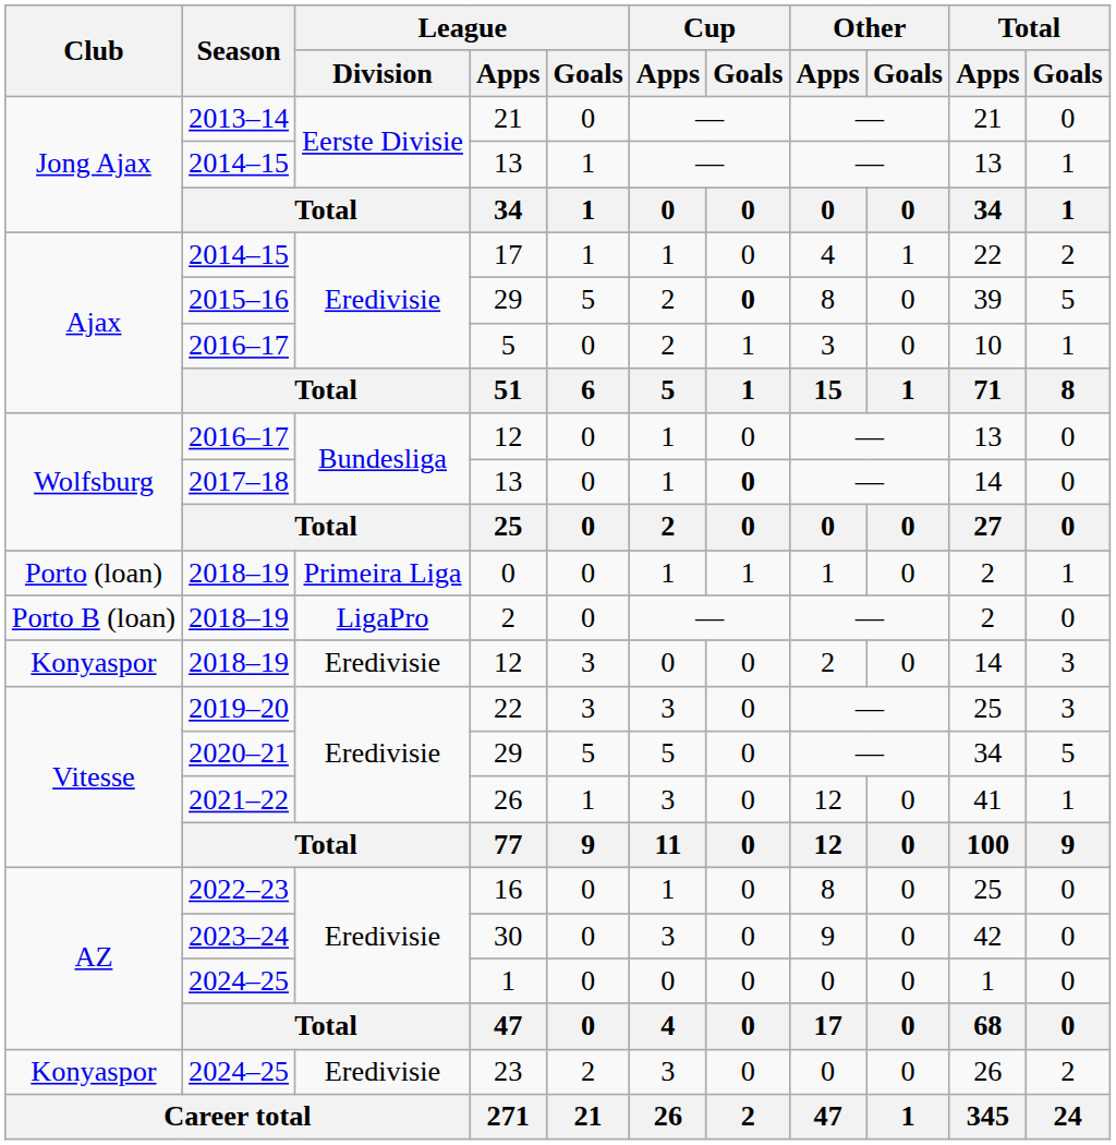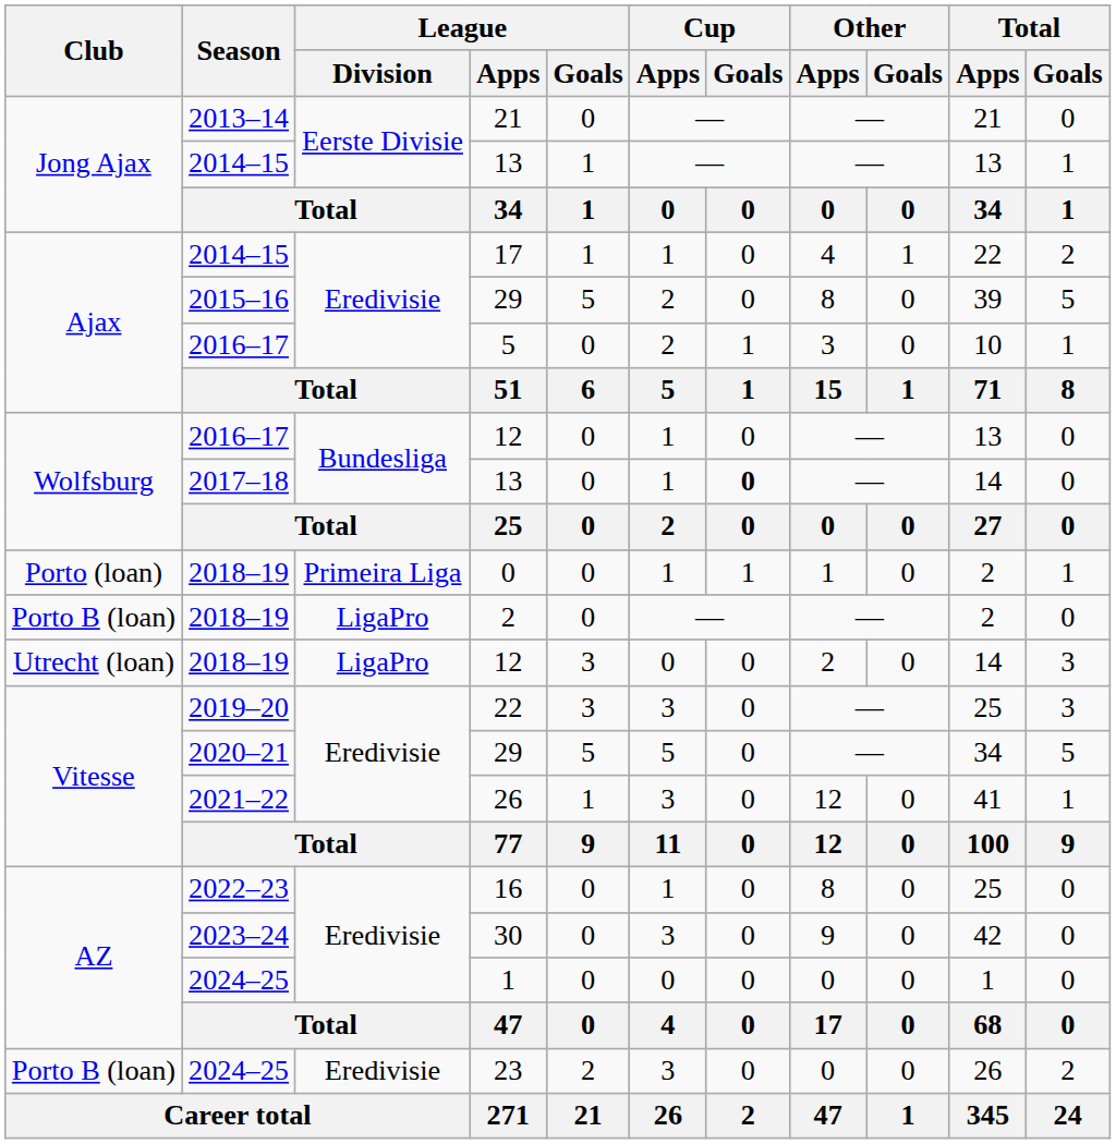2015–16 / 29 | Cup / Goals: bold -> normal
2018–19 / 12 | Club: Konyaspor -> Utrecht (loan)
2018–19 / 12 | League / Division: Eredivisie -> LigaPro
23 | Club: Konyaspor -> Porto B (loan)
